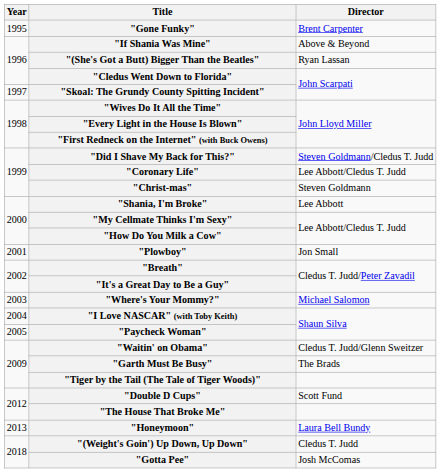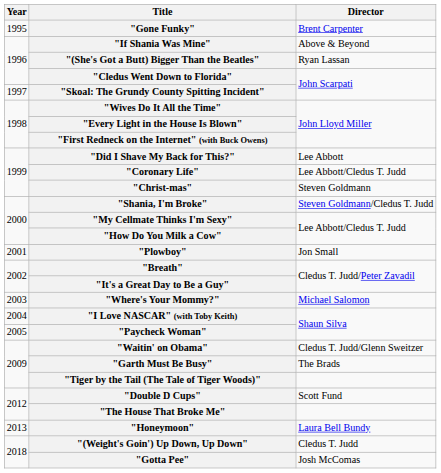"Did I Shave My Back for This?" | Director: Steven Goldmann/Cledus T. Judd -> Lee Abbott
"Shania, I'm Broke" | Director: Lee Abbott -> Steven Goldmann/Cledus T. Judd
